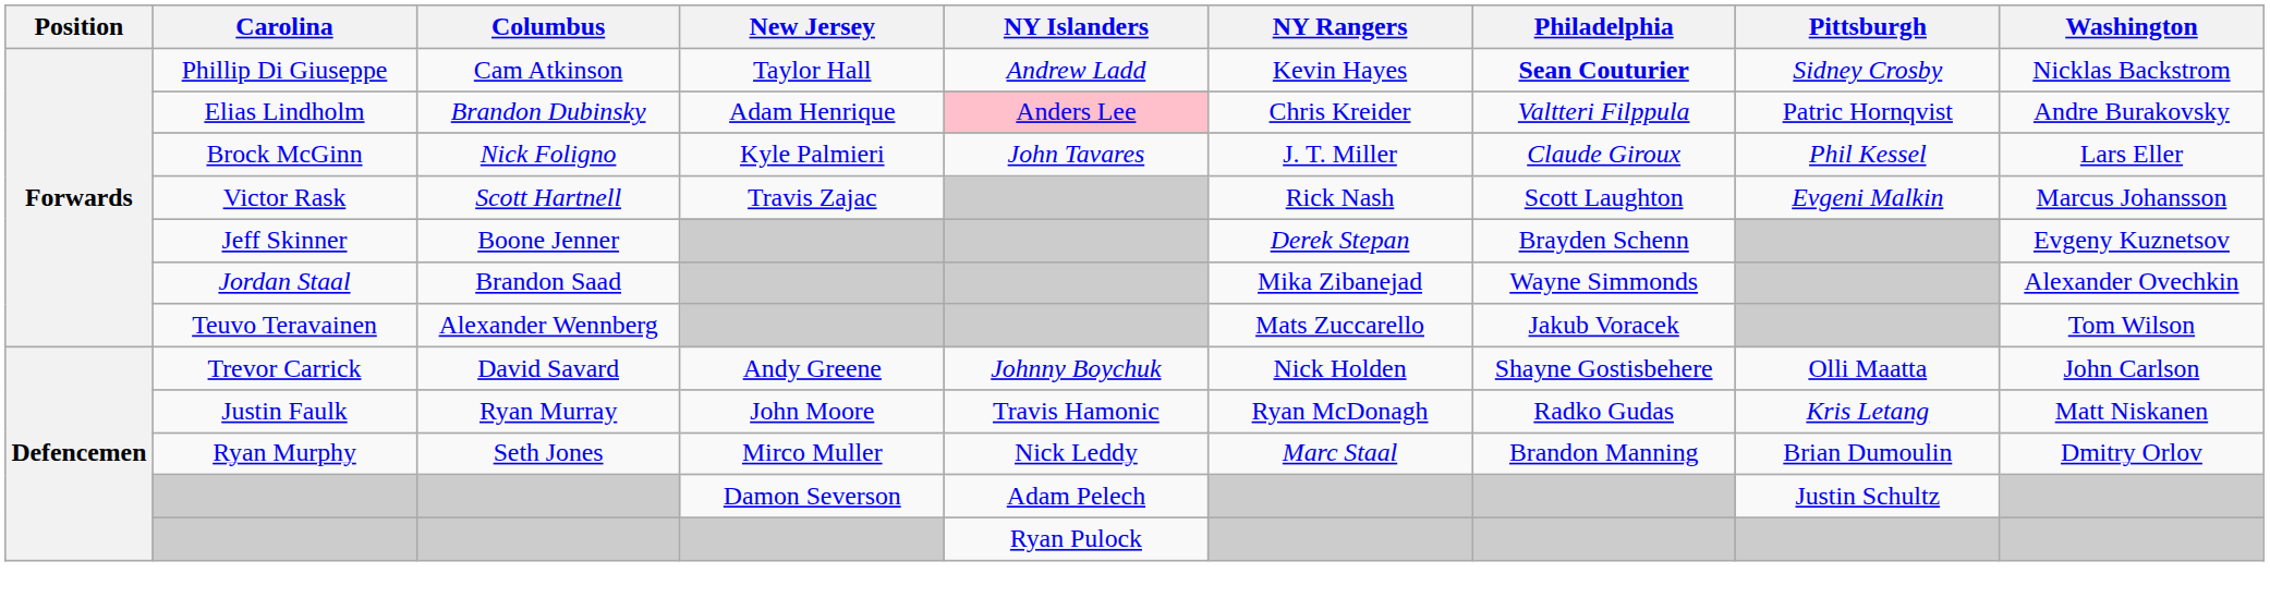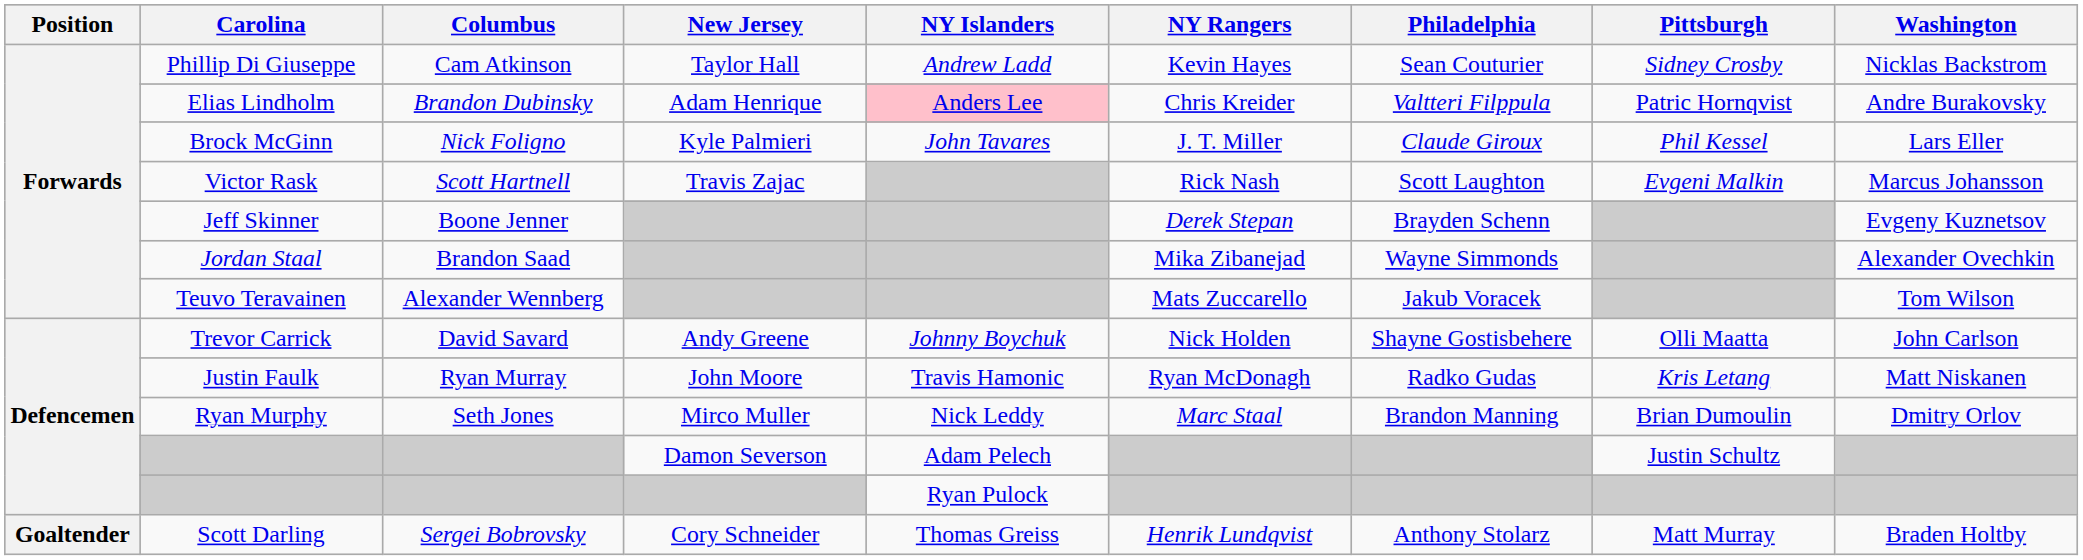Phillip Di Giuseppe | Philadelphia: bold -> normal
+ row: Goaltender | Scott Darling | Sergei Bobrovsky | Cory Schneider | Thomas Greiss | Henrik Lundqvist | Anthony Stolarz | Matt Murray | Braden Holtby
